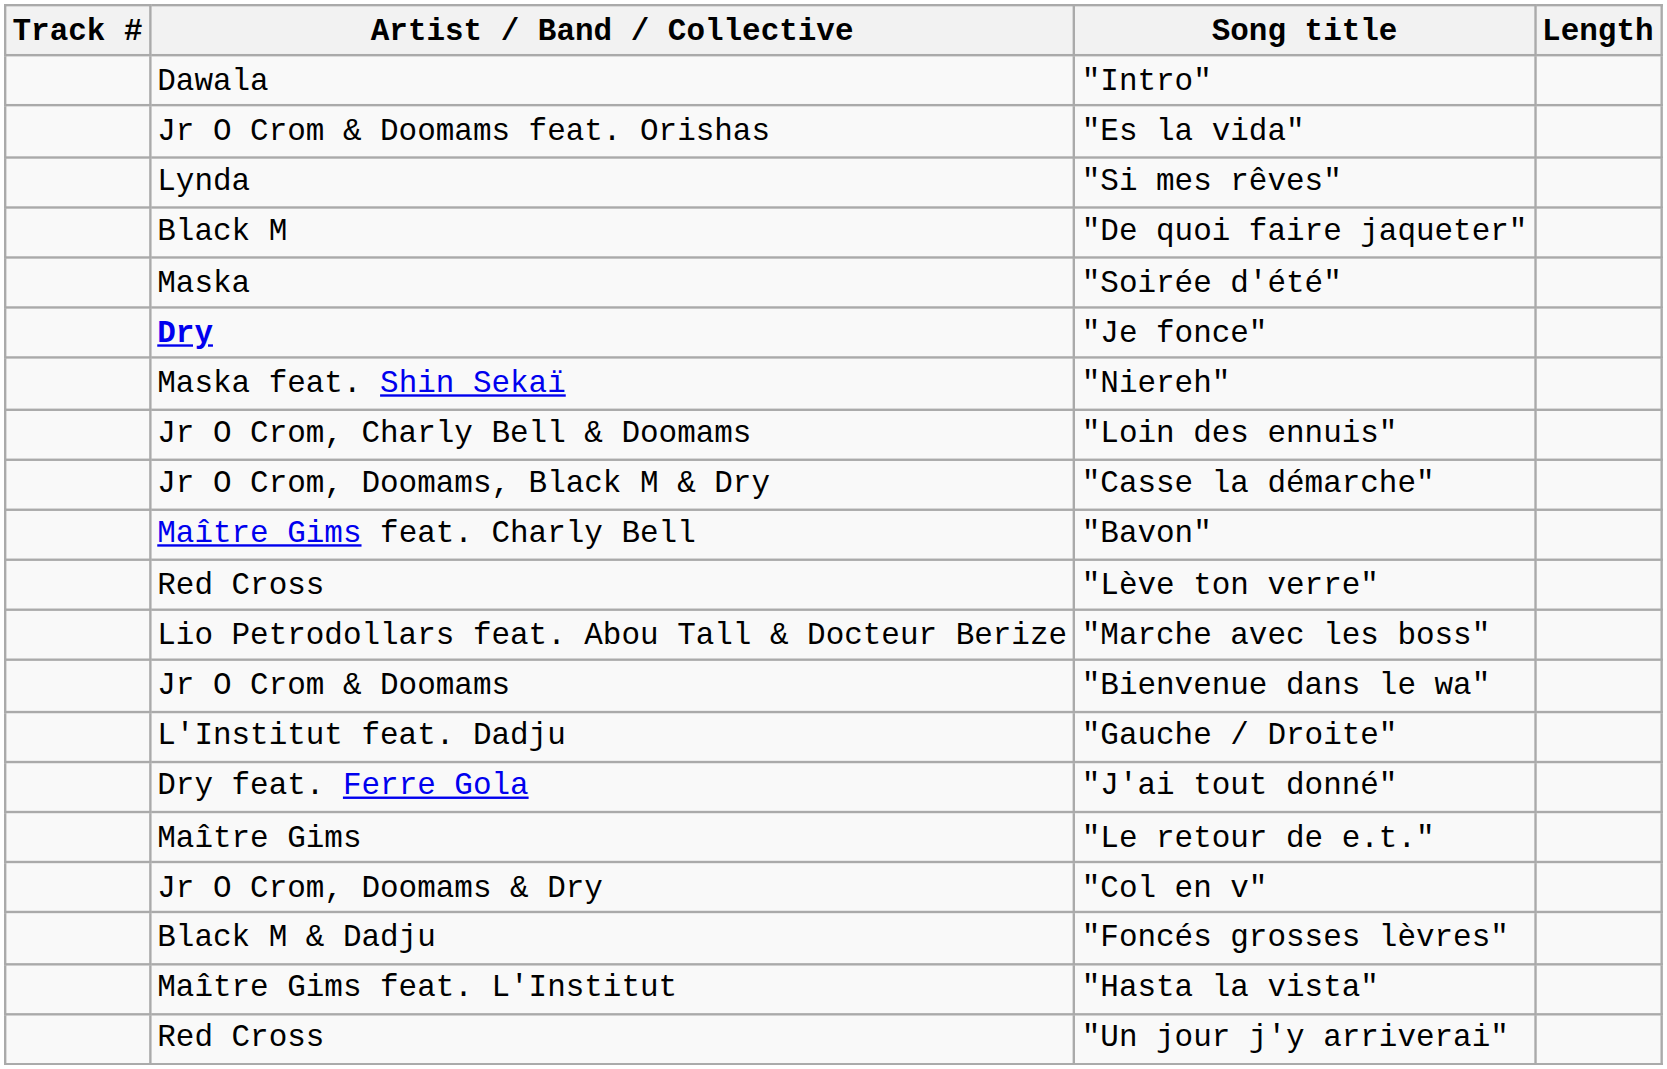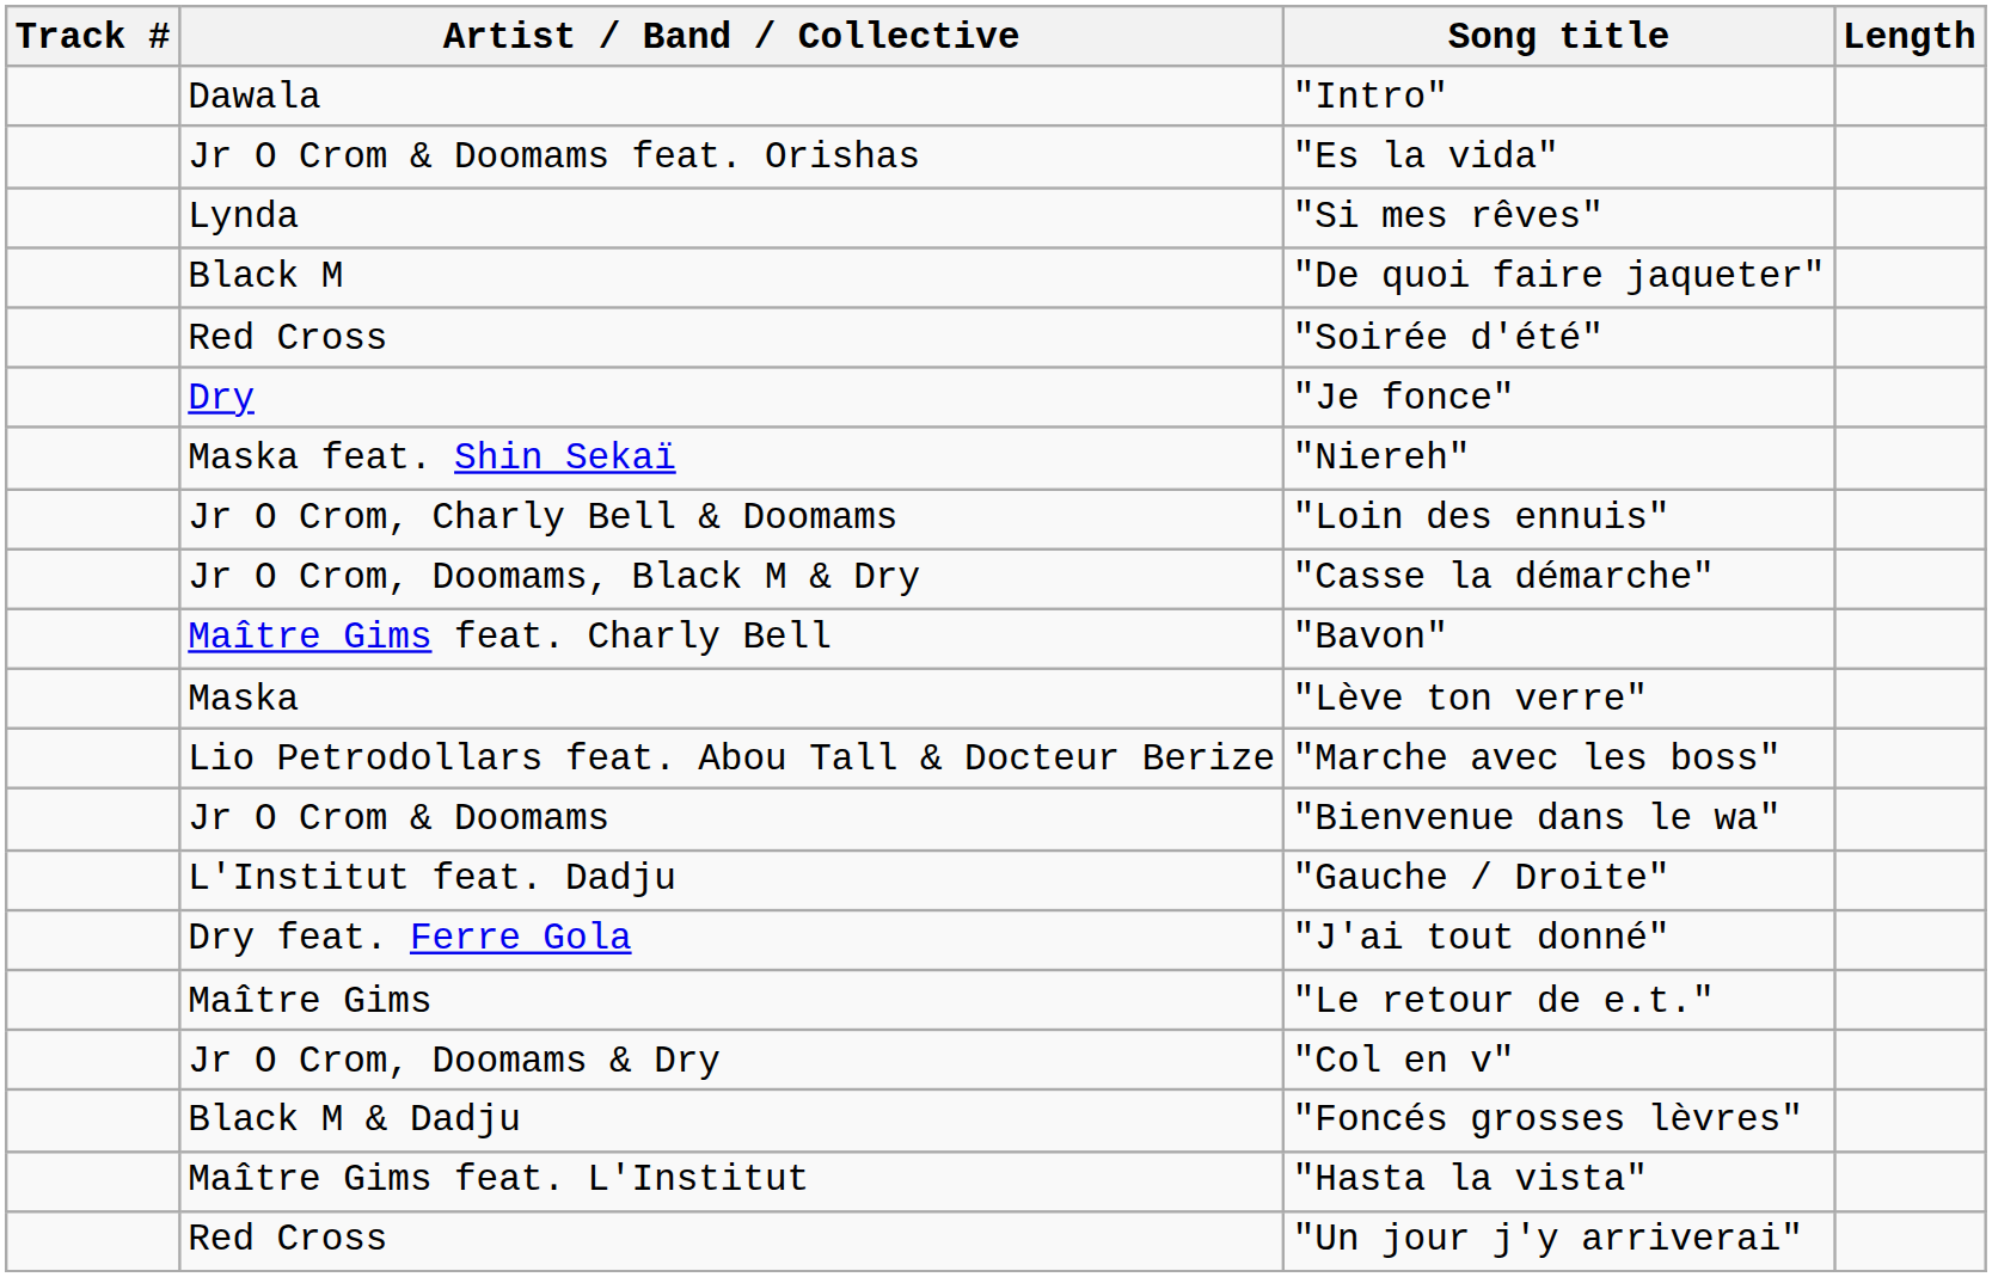"Soirée d'été" | Artist / Band / Collective: Maska -> Red Cross
"Je fonce" | Artist / Band / Collective: bold -> normal
"Lève ton verre" | Artist / Band / Collective: Red Cross -> Maska
